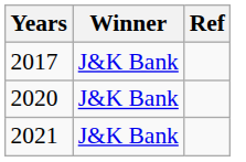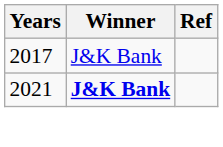- row: 2020 | J&K Bank
2021 | Winner: normal -> bold
